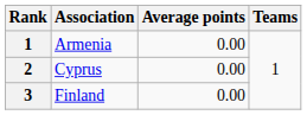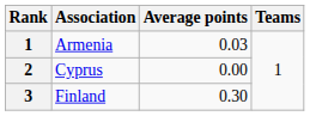Armenia | Average points: 0.00 -> 0.03
Finland | Average points: 0.00 -> 0.30
